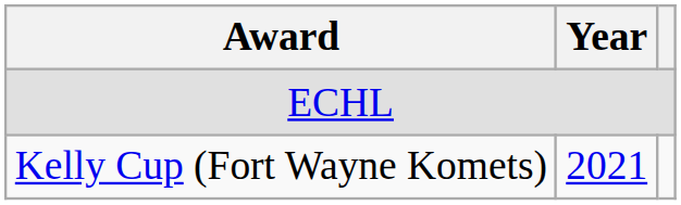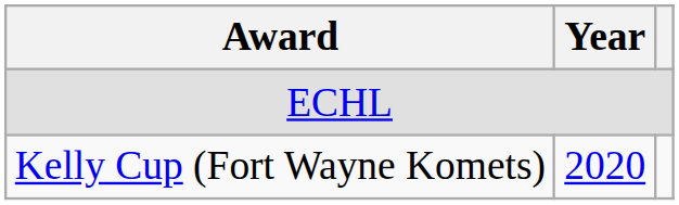Kelly Cup (Fort Wayne Komets) | Year: 2021 -> 2020
